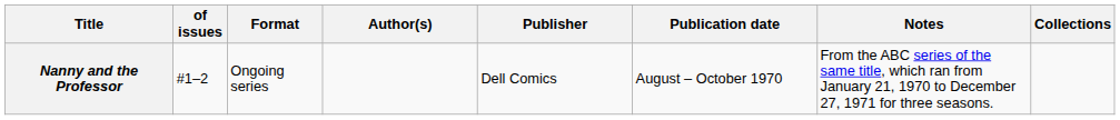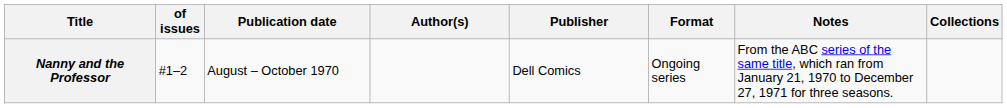columns swapped: Format <-> Publication date
